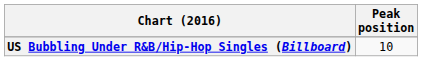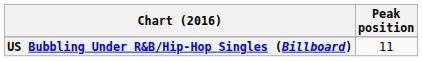US Bubbling Under R&B/Hip-Hop Singles (Billboard) | Peak position: 10 -> 11
